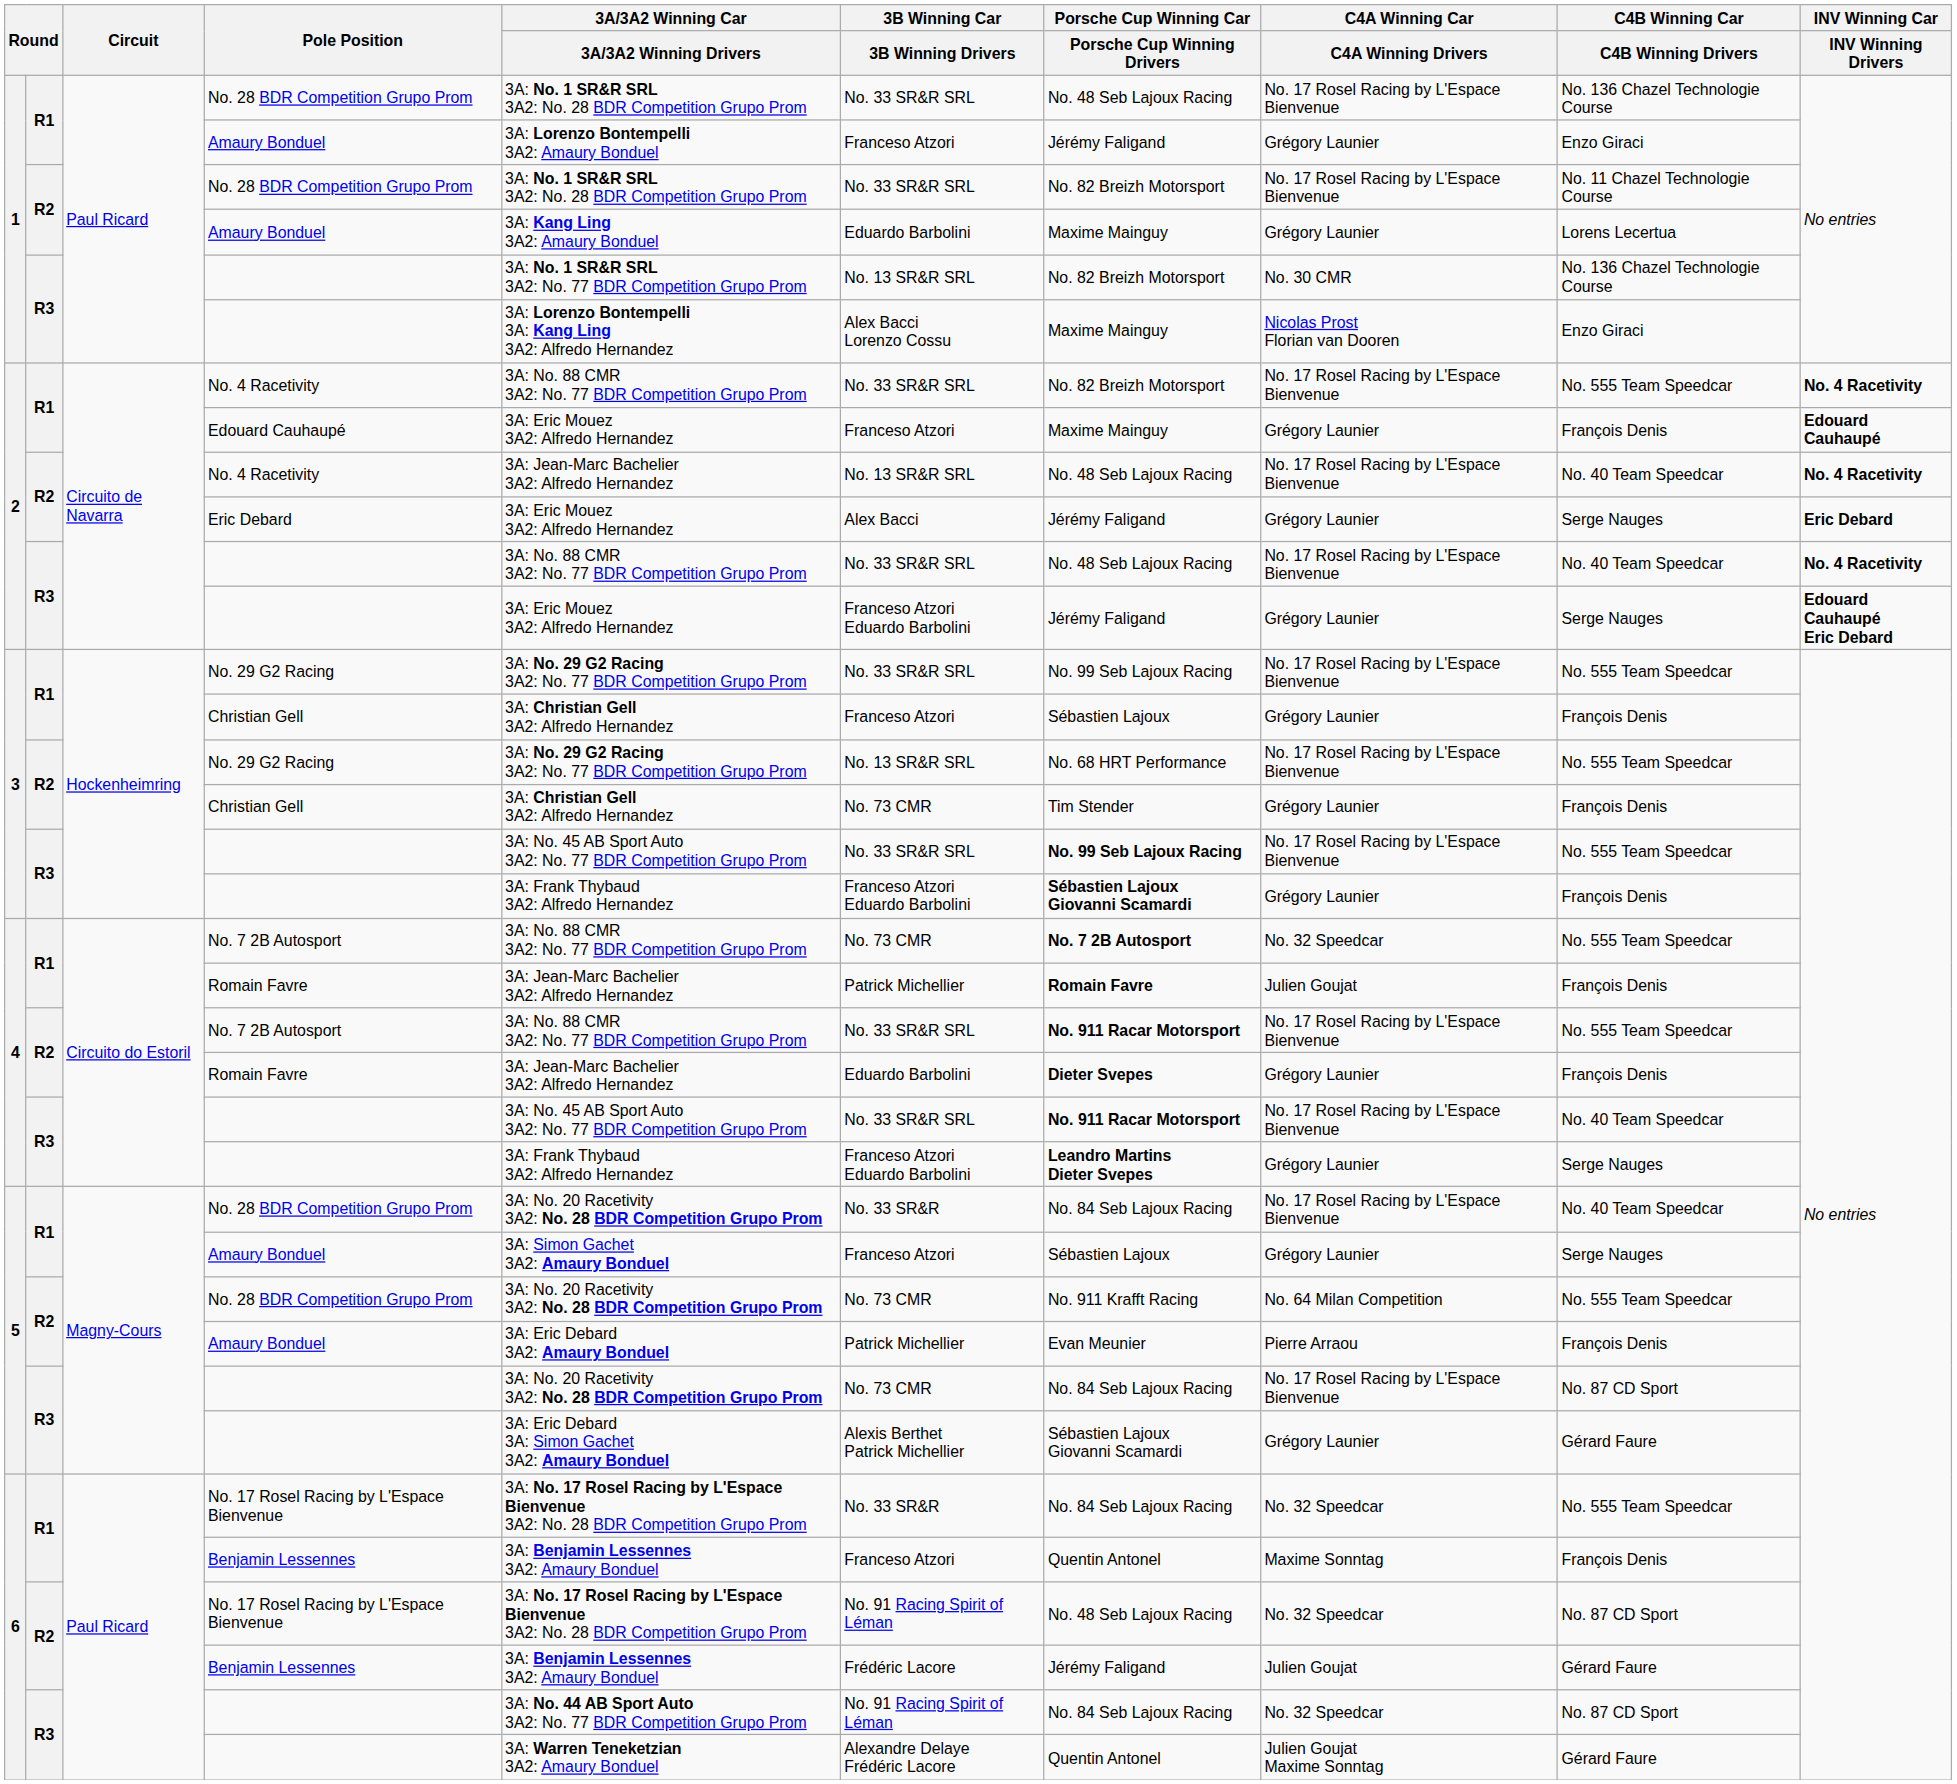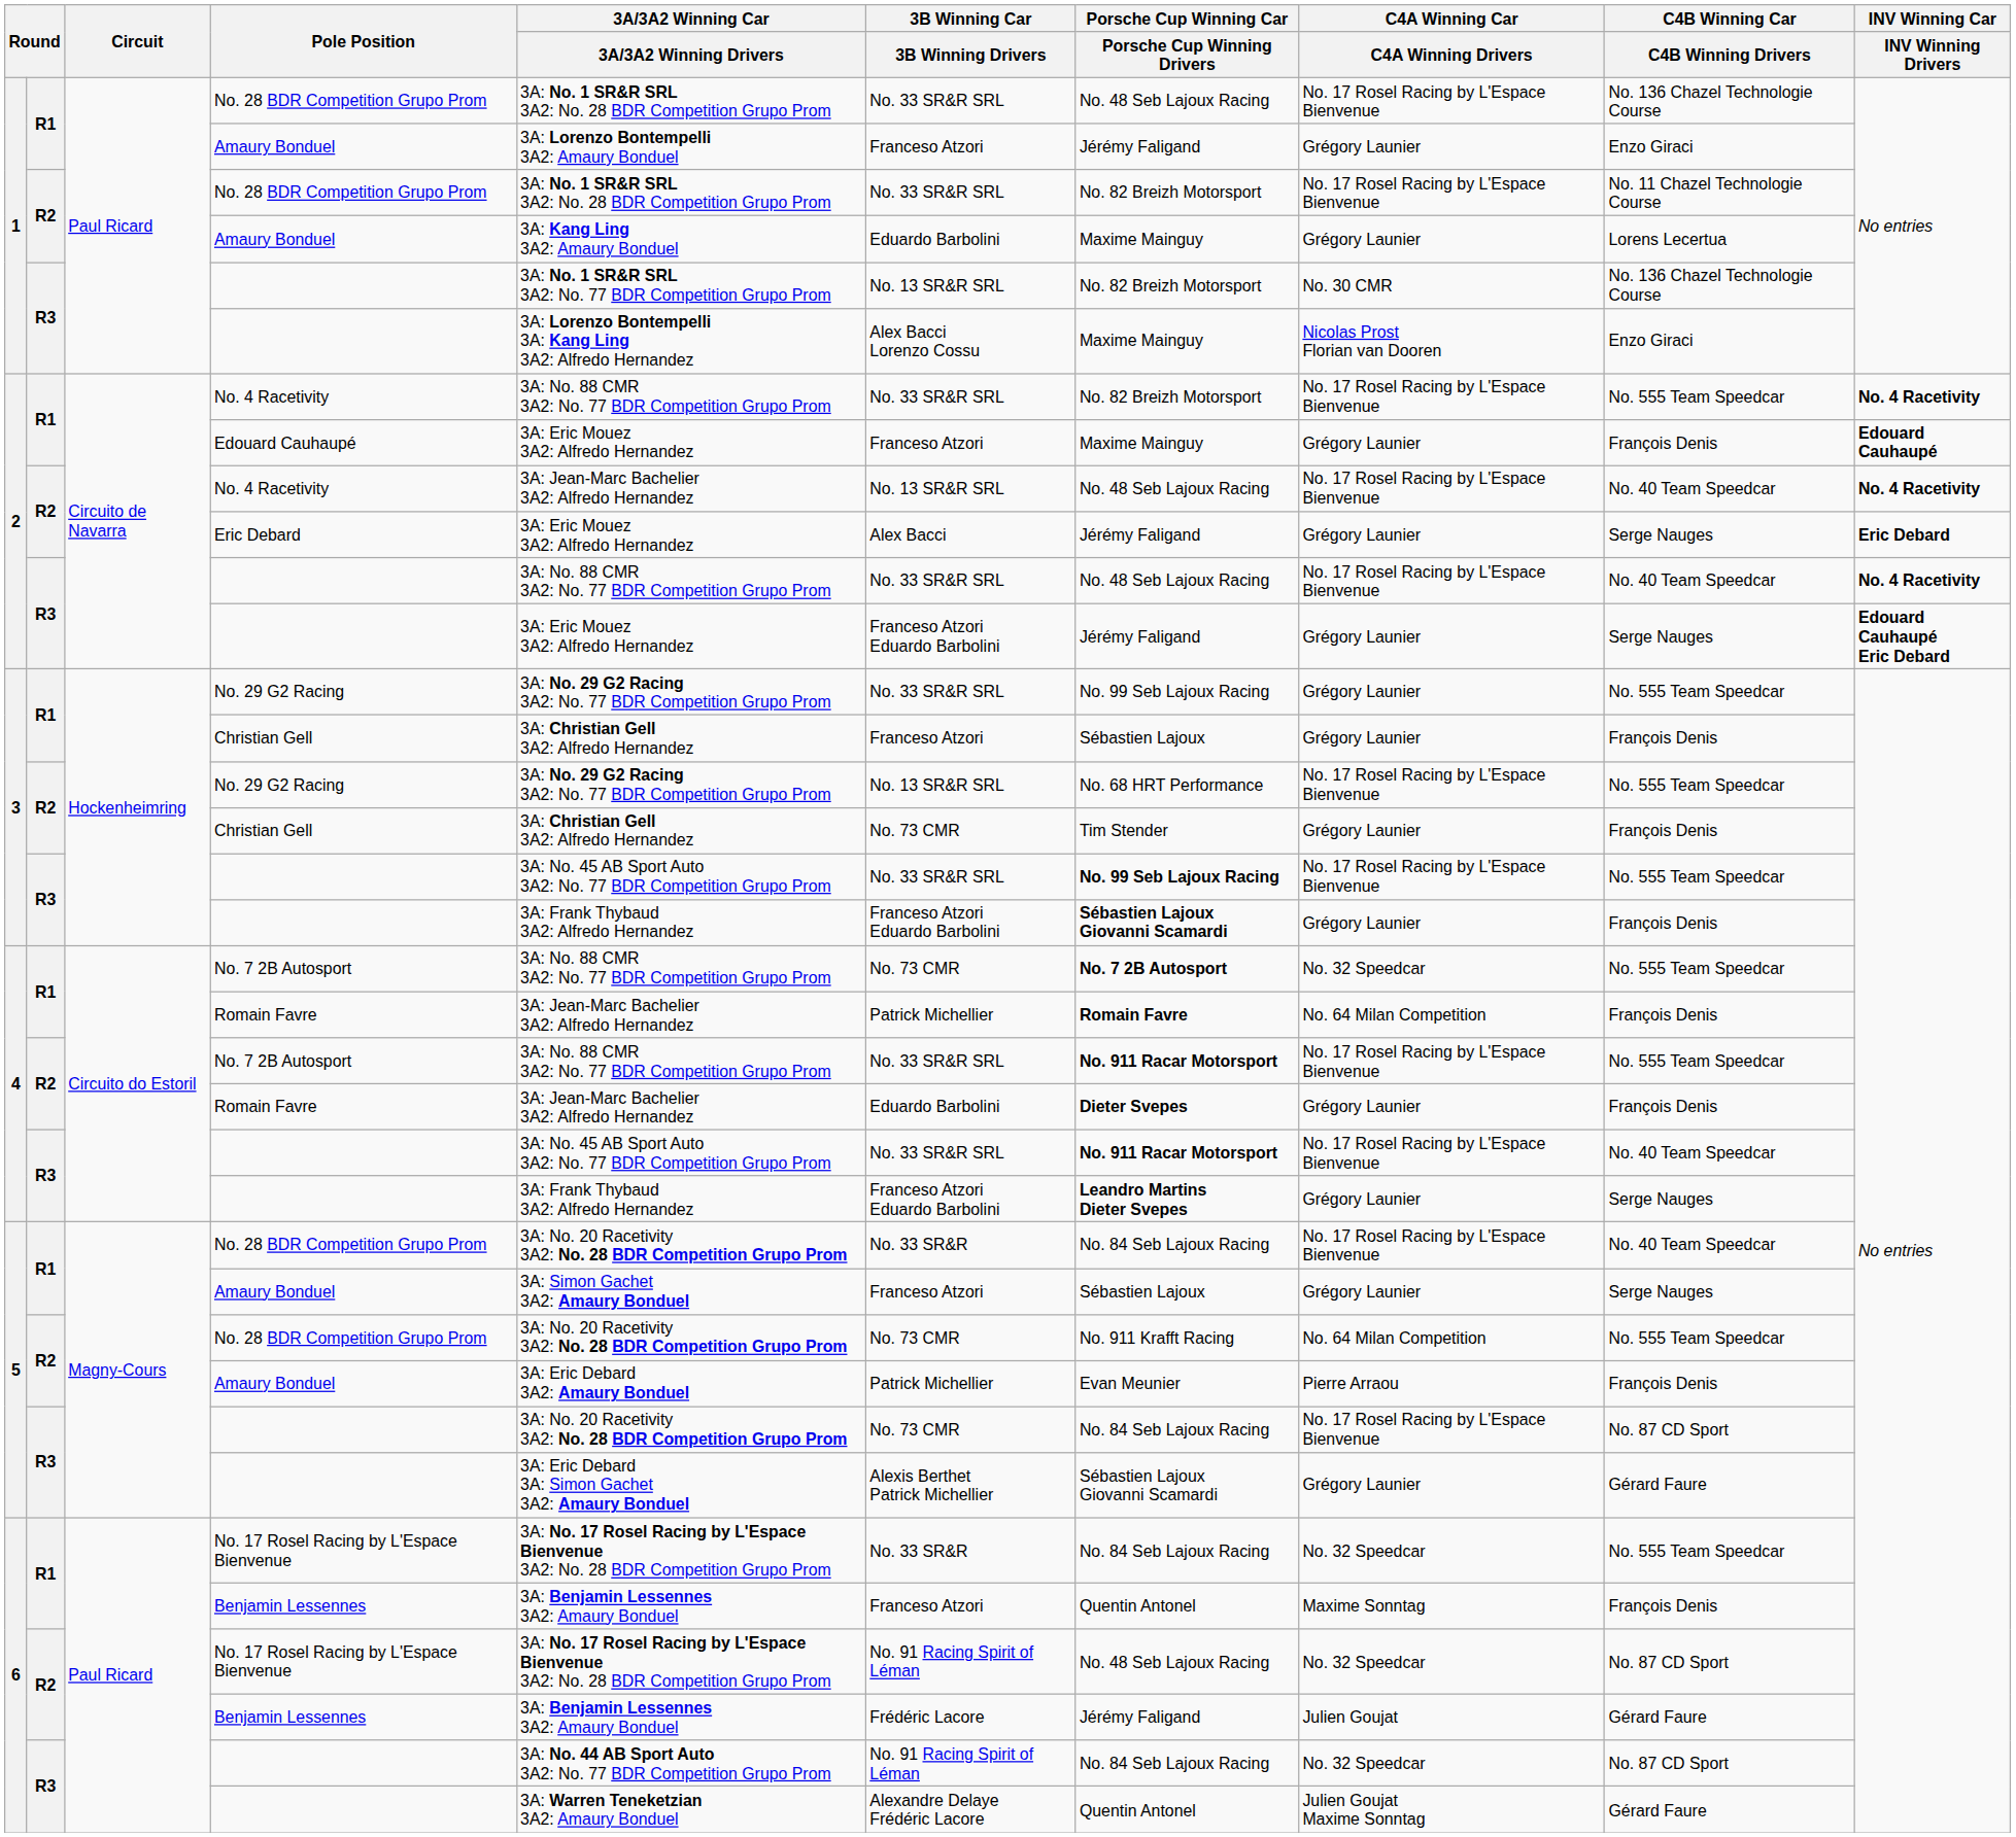R1 / No. 29 G2 Racing | C4A Winning Car / C4A Winning Drivers: No. 17 Rosel Racing by L'Espace Bienvenue -> Grégory Launier
R1 / Romain Favre | C4A Winning Car / C4A Winning Drivers: Julien Goujat -> No. 64 Milan Competition
